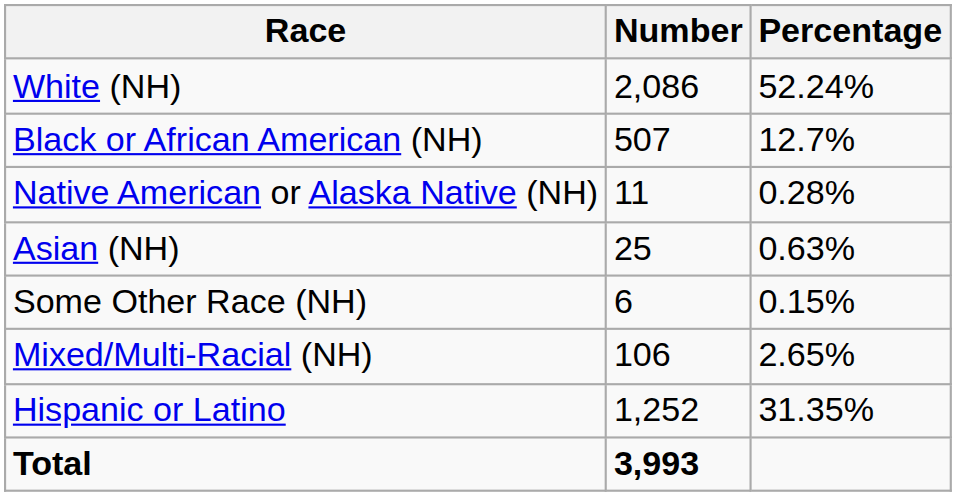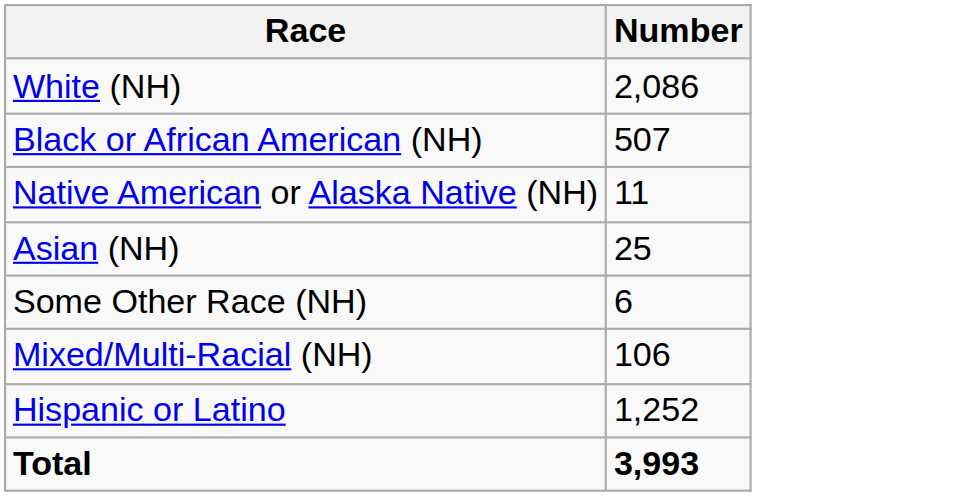- column: Percentage | 52.24% | 12.7% | 0.28% | 0.63% | 0.15% | 2.65% | 31.35%
